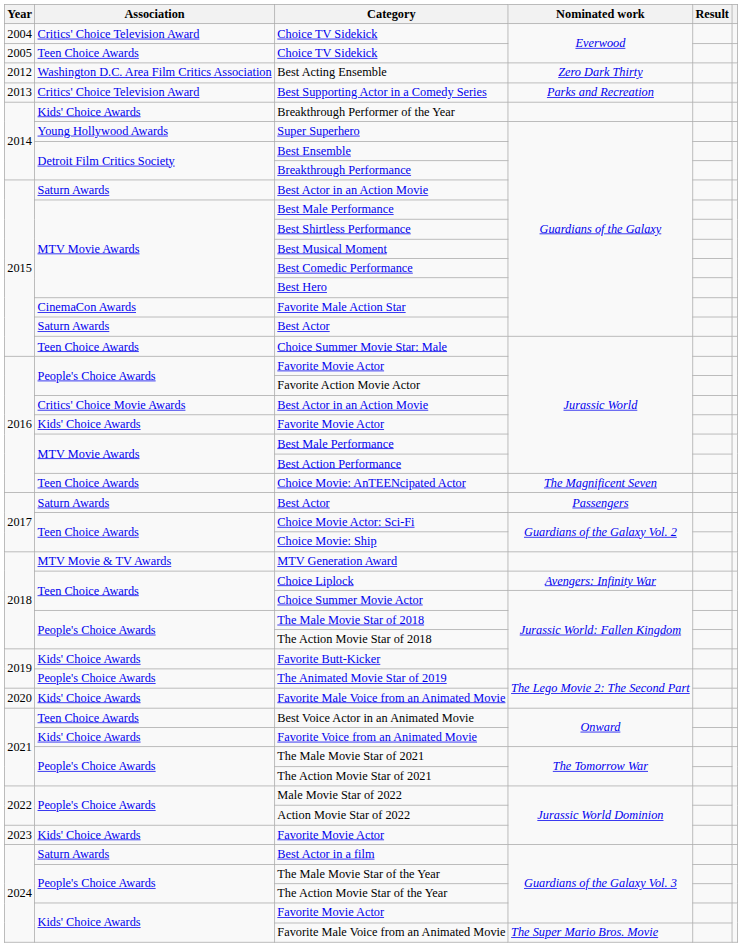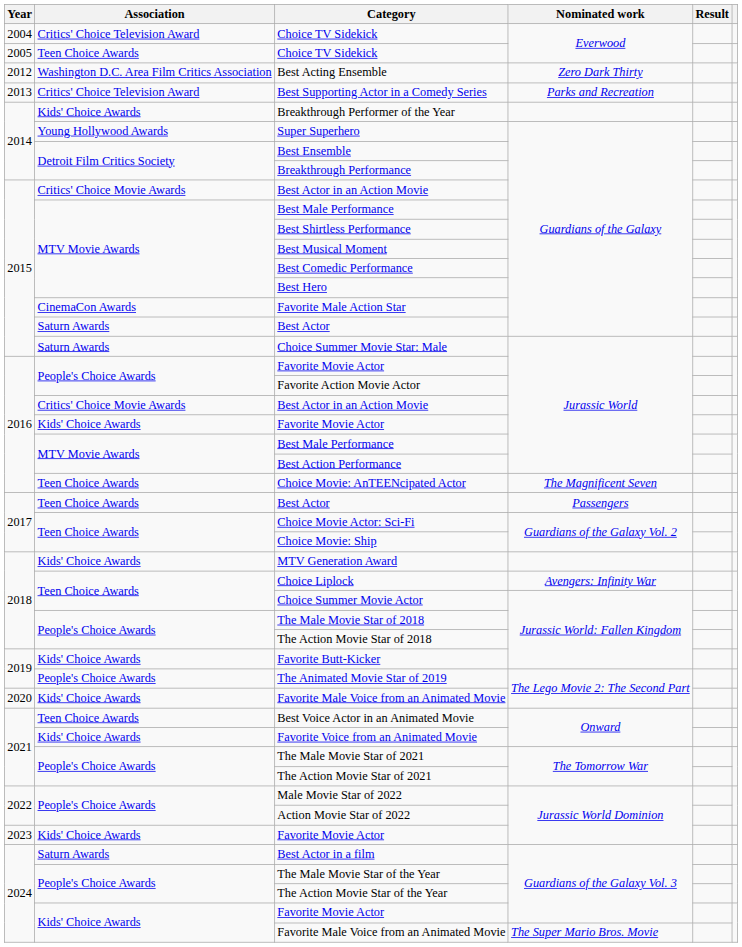2015 / Best Actor in an Action Movie | Association: Saturn Awards -> Critics' Choice Movie Awards
Choice Summer Movie Star: Male | Association: Teen Choice Awards -> Saturn Awards
2017 / Best Actor | Association: Saturn Awards -> Teen Choice Awards
MTV Generation Award | Association: MTV Movie & TV Awards -> Kids' Choice Awards
